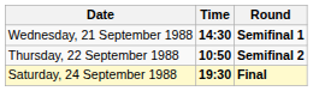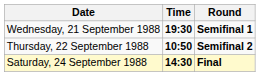Wednesday, 21 September 1988 | Time: 14:30 -> 19:30
Saturday, 24 September 1988 | Time: 19:30 -> 14:30
